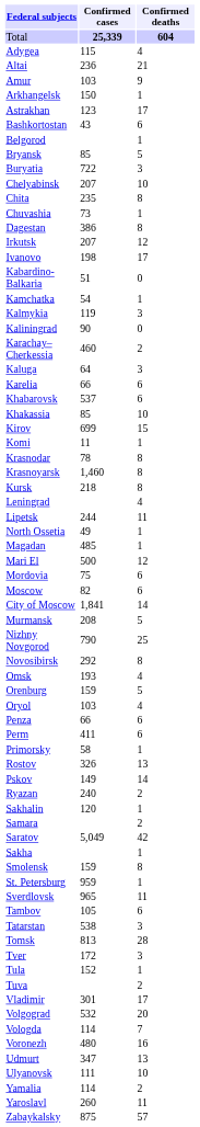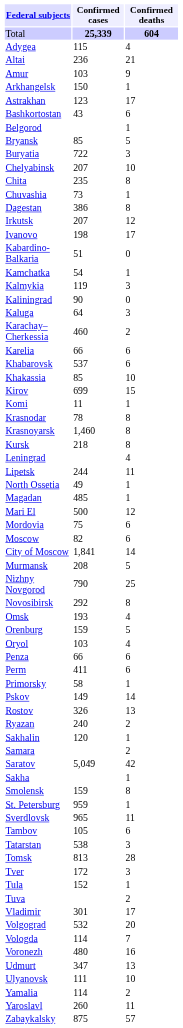rows swapped: Kaluga <-> Karachay–Cherkessia
rows swapped: Pskov <-> Rostov
